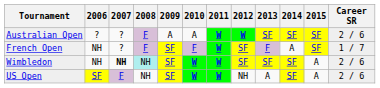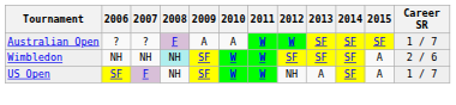Australian Open | Career SR: 2 / 6 -> 1 / 7
- row: French Open | NH | ? | F | SF | F | W | SF | F | A | SF | 1 / 7
Wimbledon | 2007: bold -> normal
US Open | Career SR: 2 / 6 -> 1 / 7
